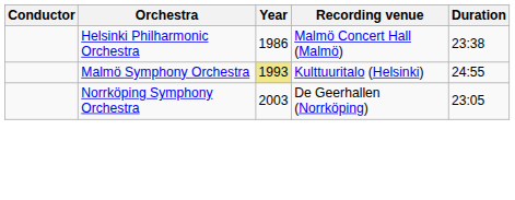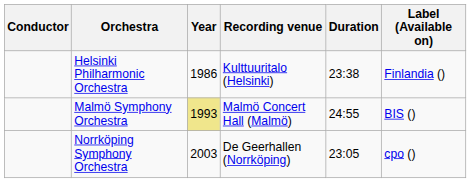+ column: Label (Available on) | Finlandia () | BIS () | cpo ()
Helsinki Philharmonic Orchestra | Recording venue: Malmö Concert Hall (Malmö) -> Kulttuuritalo (Helsinki)
Malmö Symphony Orchestra | Recording venue: Kulttuuritalo (Helsinki) -> Malmö Concert Hall (Malmö)
